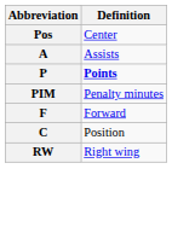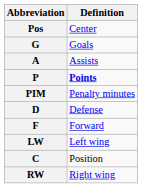+ row: G | Goals
+ row: D | Defense
+ row: LW | Left wing
